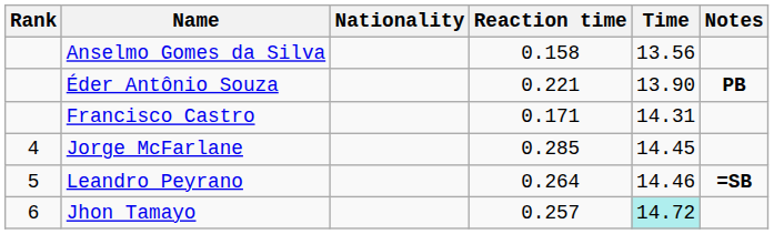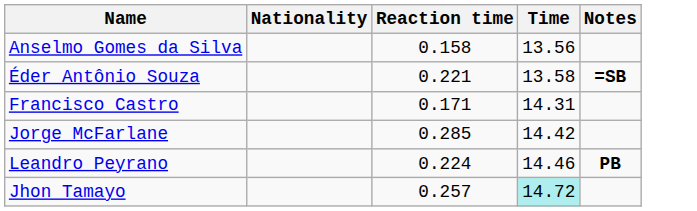- column: Rank | 4 | 5 | 6
Éder Antônio Souza | Time: 13.90 -> 13.58
Éder Antônio Souza | Notes: PB -> =SB
Jorge McFarlane | Time: 14.45 -> 14.42
Leandro Peyrano | Reaction time: 0.264 -> 0.224
Leandro Peyrano | Notes: =SB -> PB
